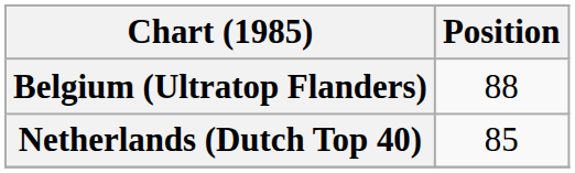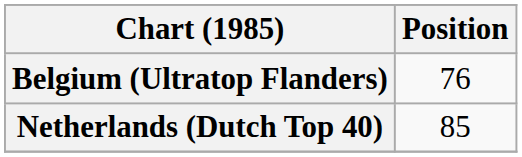Belgium (Ultratop Flanders) | Position: 88 -> 76
